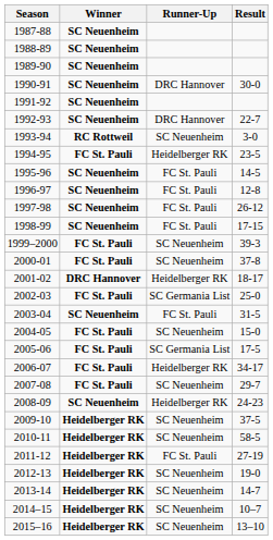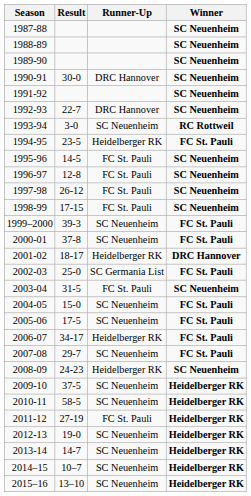columns swapped: Winner <-> Result
2005-06 | Runner-Up: SC Germania List -> SC Neuenheim
